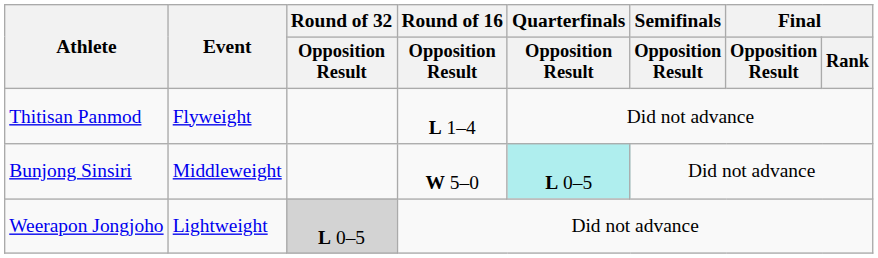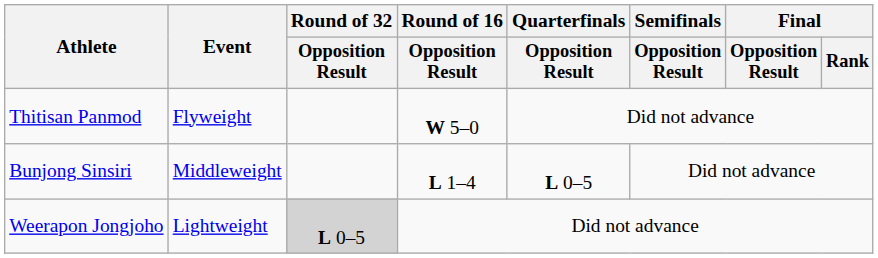Thitisan Panmod | Round of 16 / Opposition Result: L 1–4 -> W 5–0
Bunjong Sinsiri | Round of 16 / Opposition Result: W 5–0 -> L 1–4
Bunjong Sinsiri | Quarterfinals / Opposition Result: paleturquoise background -> no background
